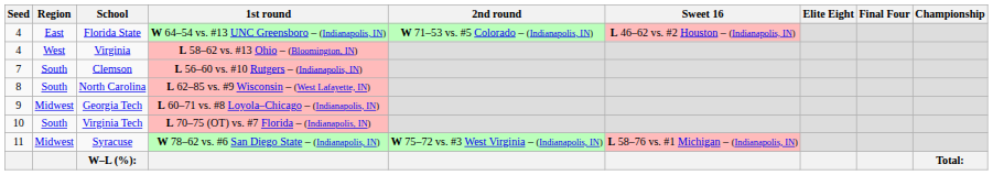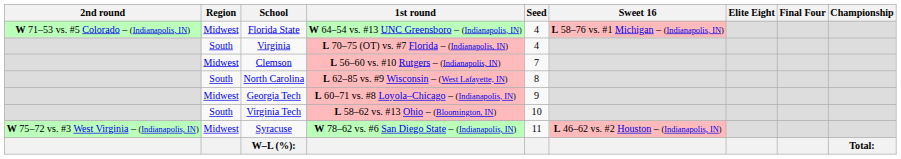columns swapped: Seed <-> 2nd round
Florida State | Region: East -> Midwest
Florida State | Sweet 16: L 46–62 vs. #2 Houston – (Indianapolis, IN) -> L 58–76 vs. #1 Michigan – (Indianapolis, IN)
Virginia | Region: West -> South
Virginia | 1st round: L 58–62 vs. #13 Ohio – (Bloomington, IN) -> L 70–75 (OT) vs. #7 Florida – (Indianapolis, IN)
Clemson | Region: South -> Midwest
Virginia Tech | 1st round: L 70–75 (OT) vs. #7 Florida – (Indianapolis, IN) -> L 58–62 vs. #13 Ohio – (Bloomington, IN)
Syracuse | Sweet 16: L 58–76 vs. #1 Michigan – (Indianapolis, IN) -> L 46–62 vs. #2 Houston – (Indianapolis, IN)
